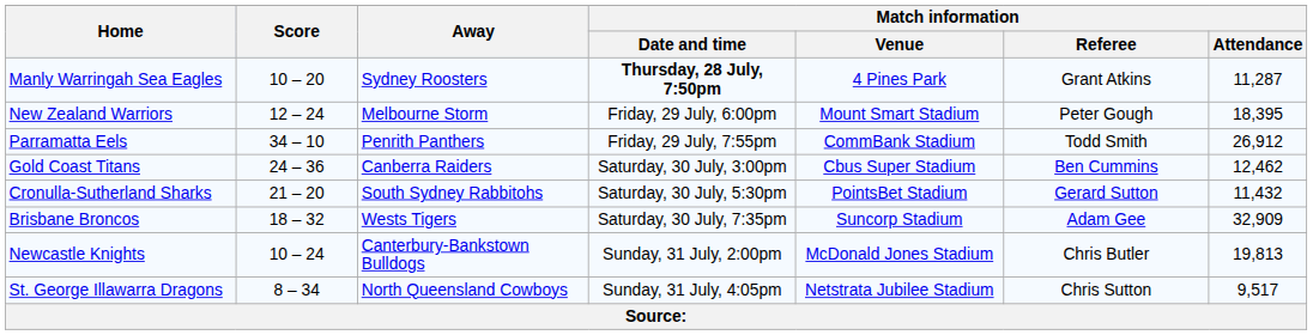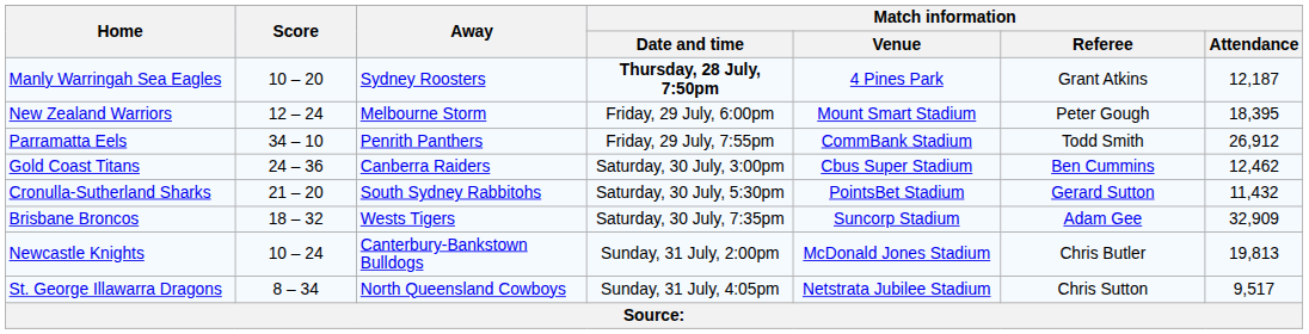Manly Warringah Sea Eagles | Match information / Attendance: 11,287 -> 12,187
